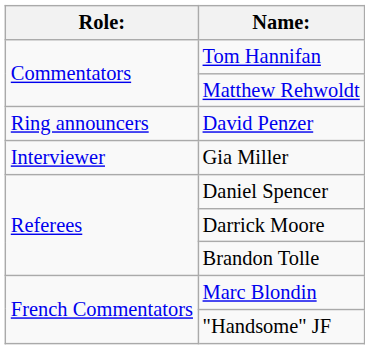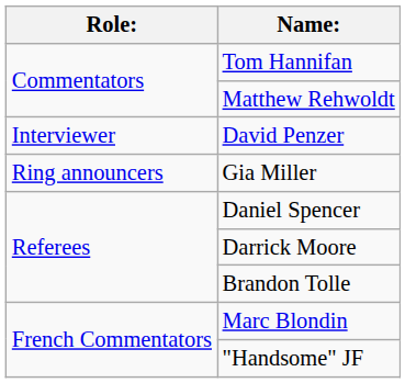David Penzer | Role:: Ring announcers -> Interviewer
Gia Miller | Role:: Interviewer -> Ring announcers
